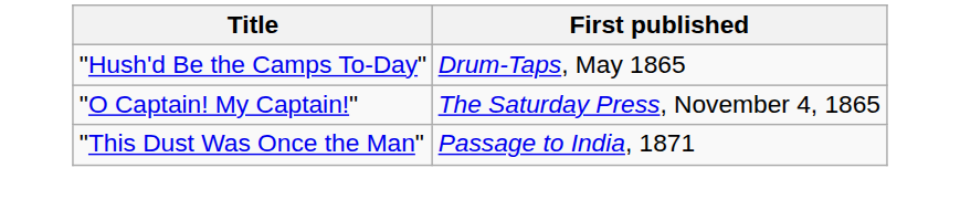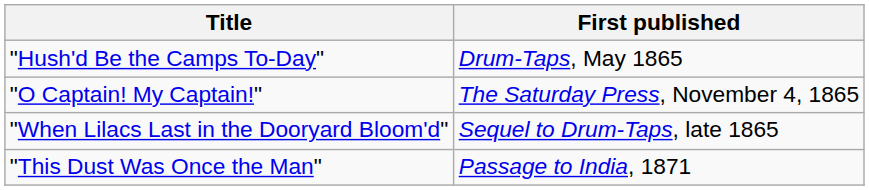+ row: "When Lilacs Last in the Dooryard Bloom'd" | Sequel to Drum-Taps, late 1865
